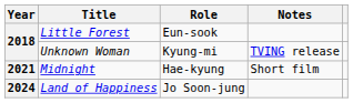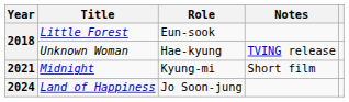Unknown Woman | Role: Kyung-mi -> Hae-kyung
Midnight | Role: Hae-kyung -> Kyung-mi
